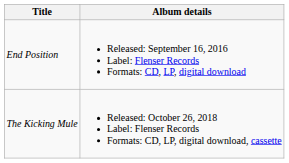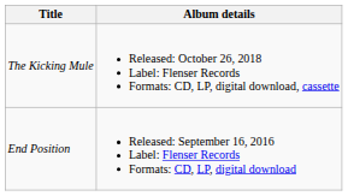rows swapped: End Position <-> The Kicking Mule
